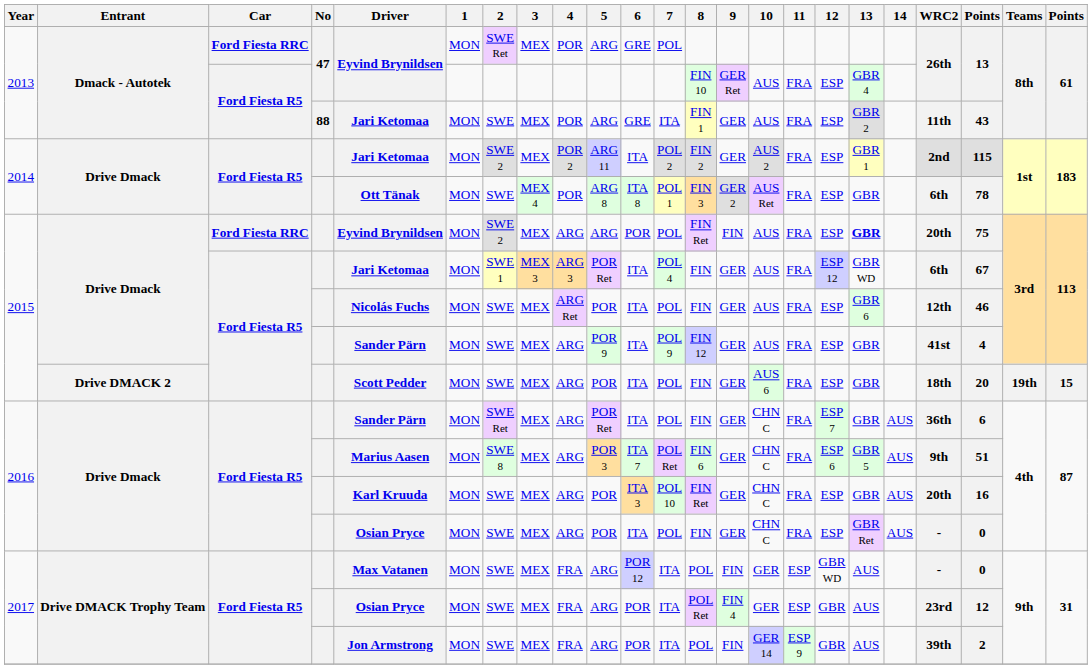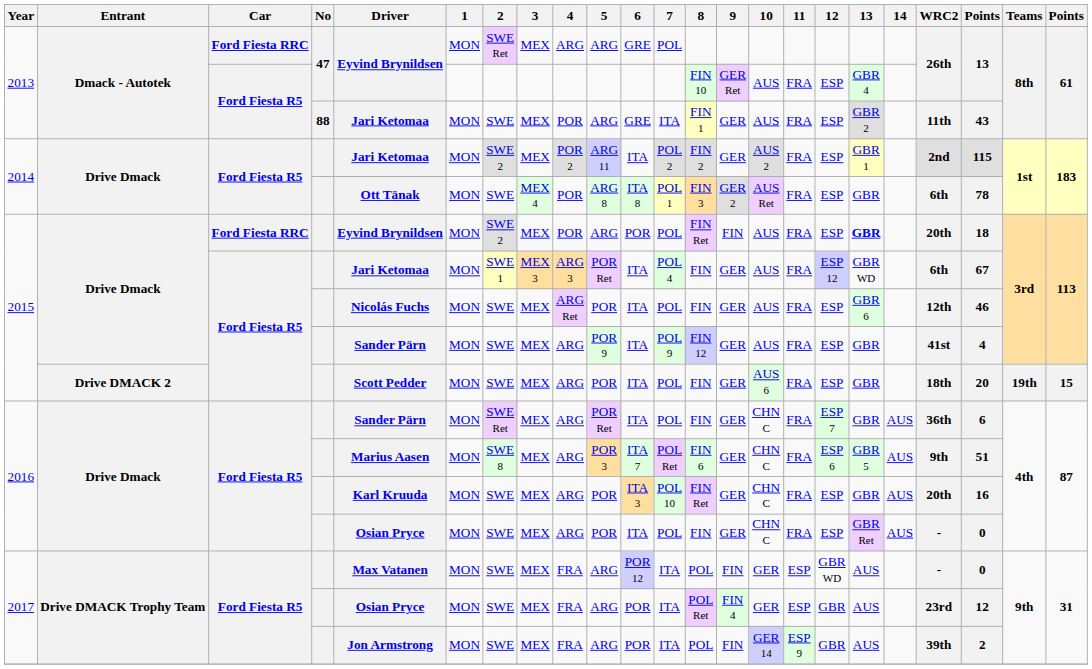2013 / Ford Fiesta RRC | 4: POR -> ARG
2015 / Ford Fiesta RRC | 4: ARG -> POR
2015 / Ford Fiesta RRC | column 21: 75 -> 18
